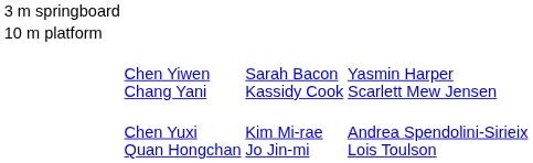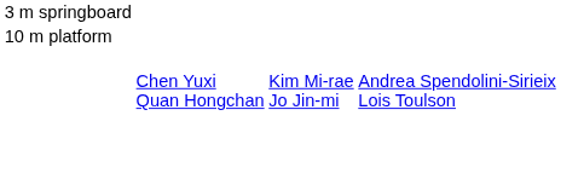- row: Chen Yiwen Chang Yani | Sarah Bacon Kassidy Cook | Yasmin Harper Scarlett Mew Jensen
